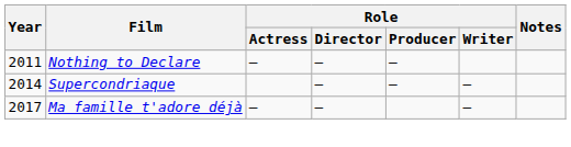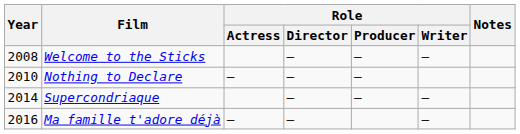+ row: 2008 | Welcome to the Sticks | — | — | —
Nothing to Declare | Year: 2011 -> 2010
Ma famille t'adore déjà | Year: 2017 -> 2016
